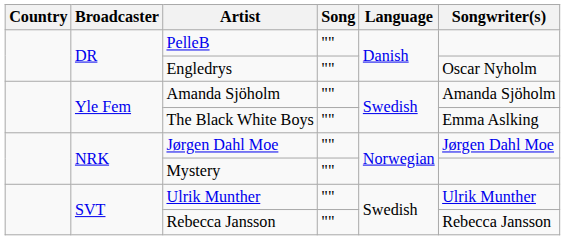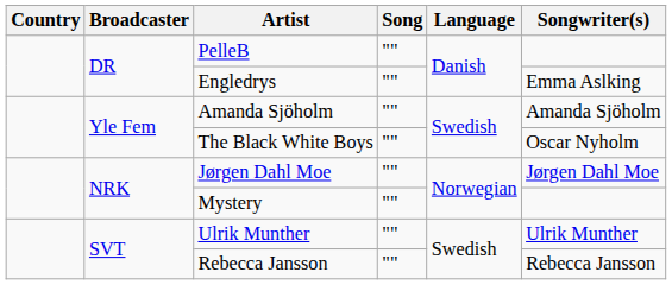Engledrys | Songwriter(s): Oscar Nyholm -> Emma Aslking
The Black White Boys | Songwriter(s): Emma Aslking -> Oscar Nyholm
